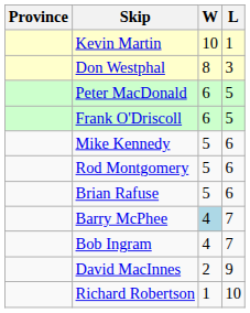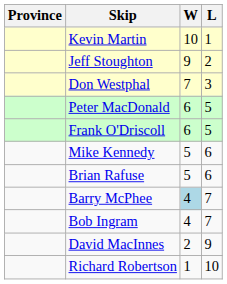+ row: Jeff Stoughton | 9 | 2
Don Westphal | W: 8 -> 7
- row: Rod Montgomery | 5 | 6
